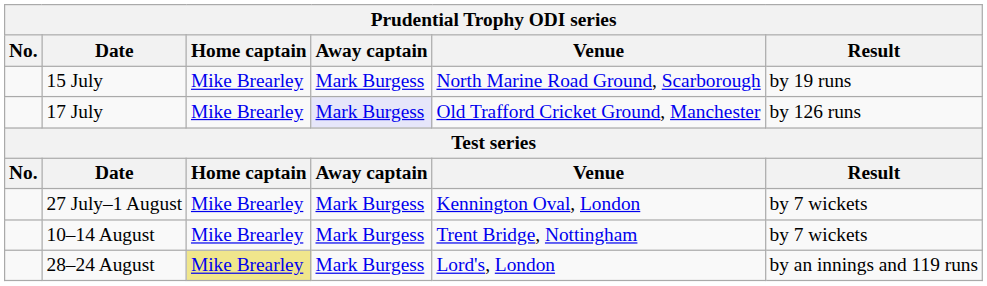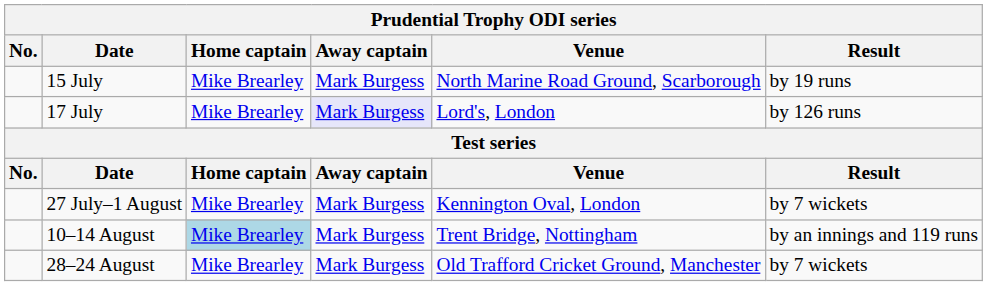17 July | Venue: Old Trafford Cricket Ground, Manchester -> Lord's, London
10–14 August | Home captain: no background -> lightblue background
10–14 August | Result: by 7 wickets -> by an innings and 119 runs
28–24 August | Home captain: khaki background -> no background
28–24 August | Venue: Lord's, London -> Old Trafford Cricket Ground, Manchester
28–24 August | Result: by an innings and 119 runs -> by 7 wickets
